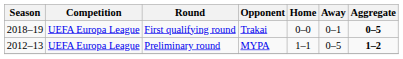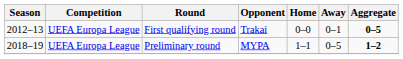First qualifying round | Season: 2018–19 -> 2012–13
Preliminary round | Season: 2012–13 -> 2018–19
